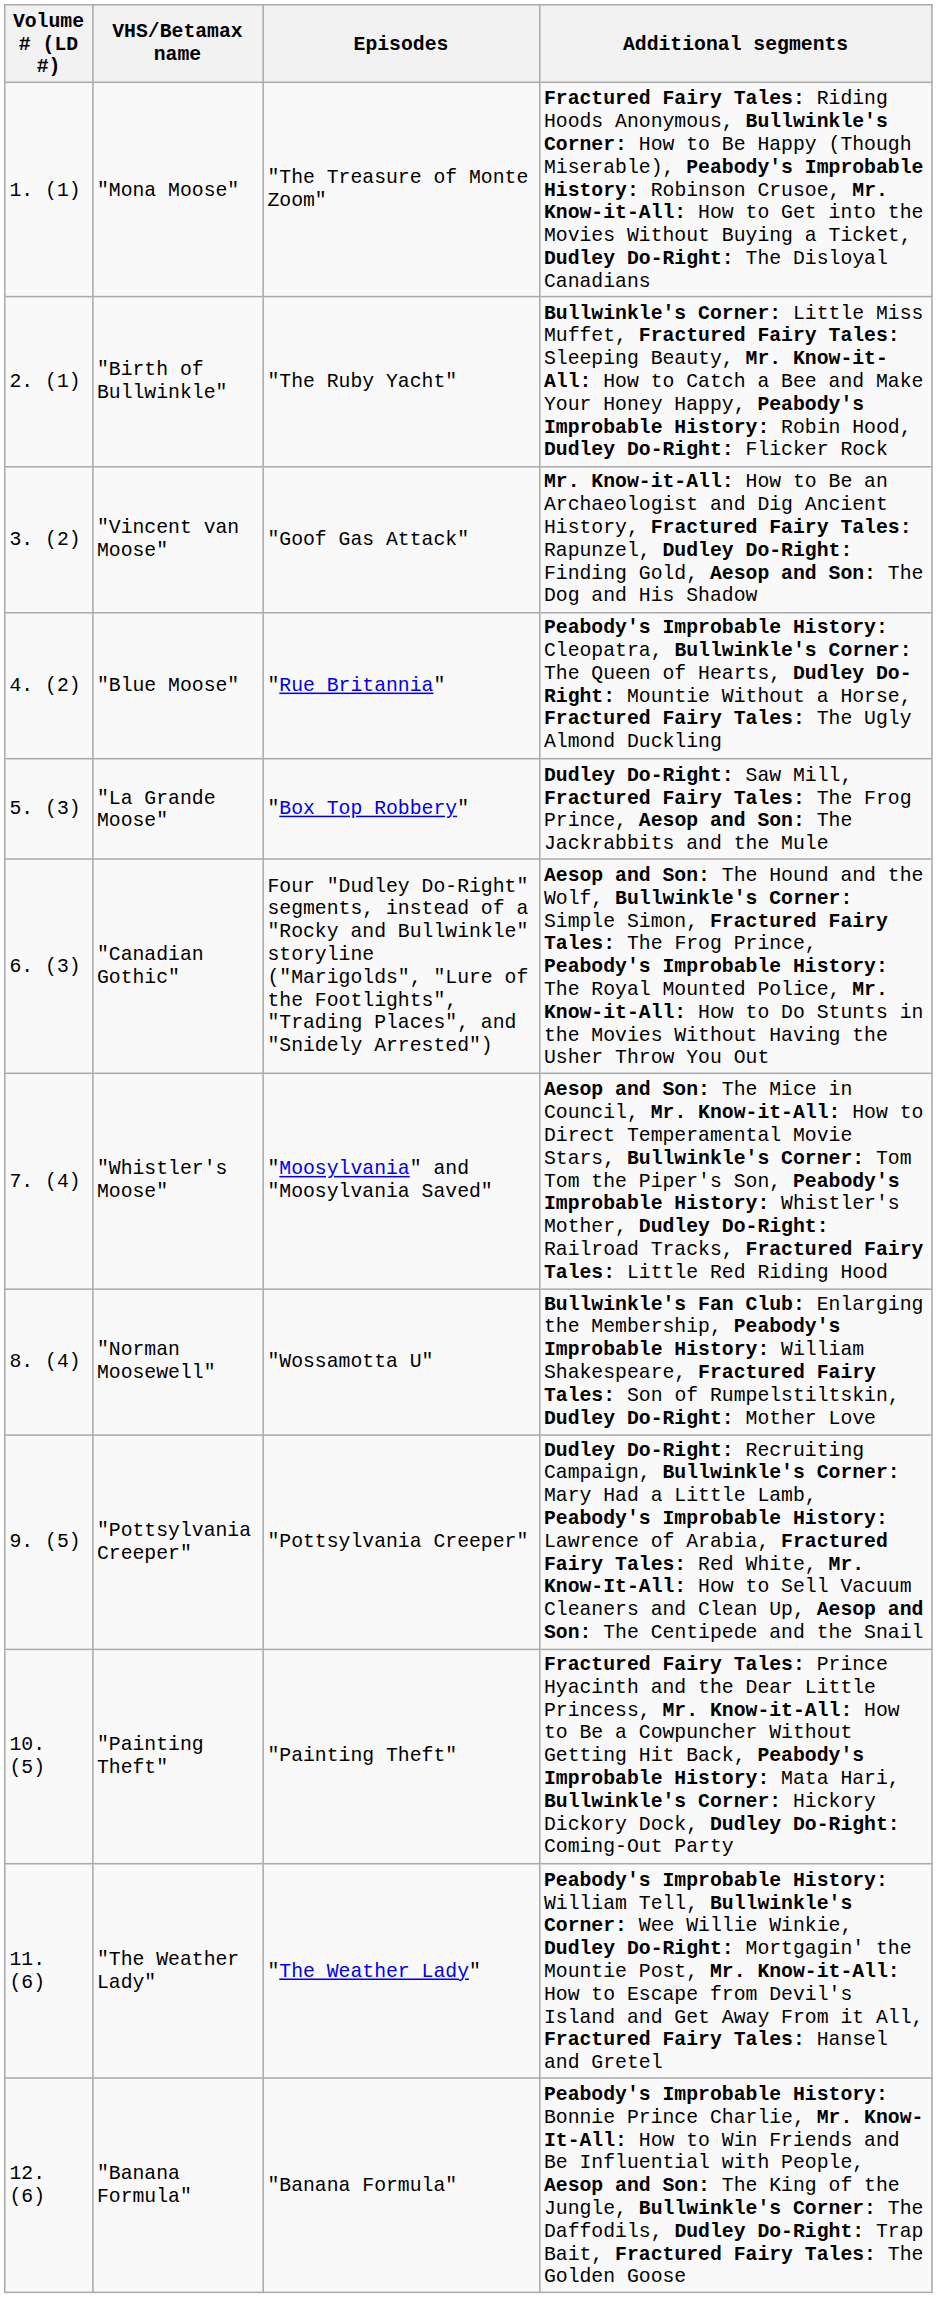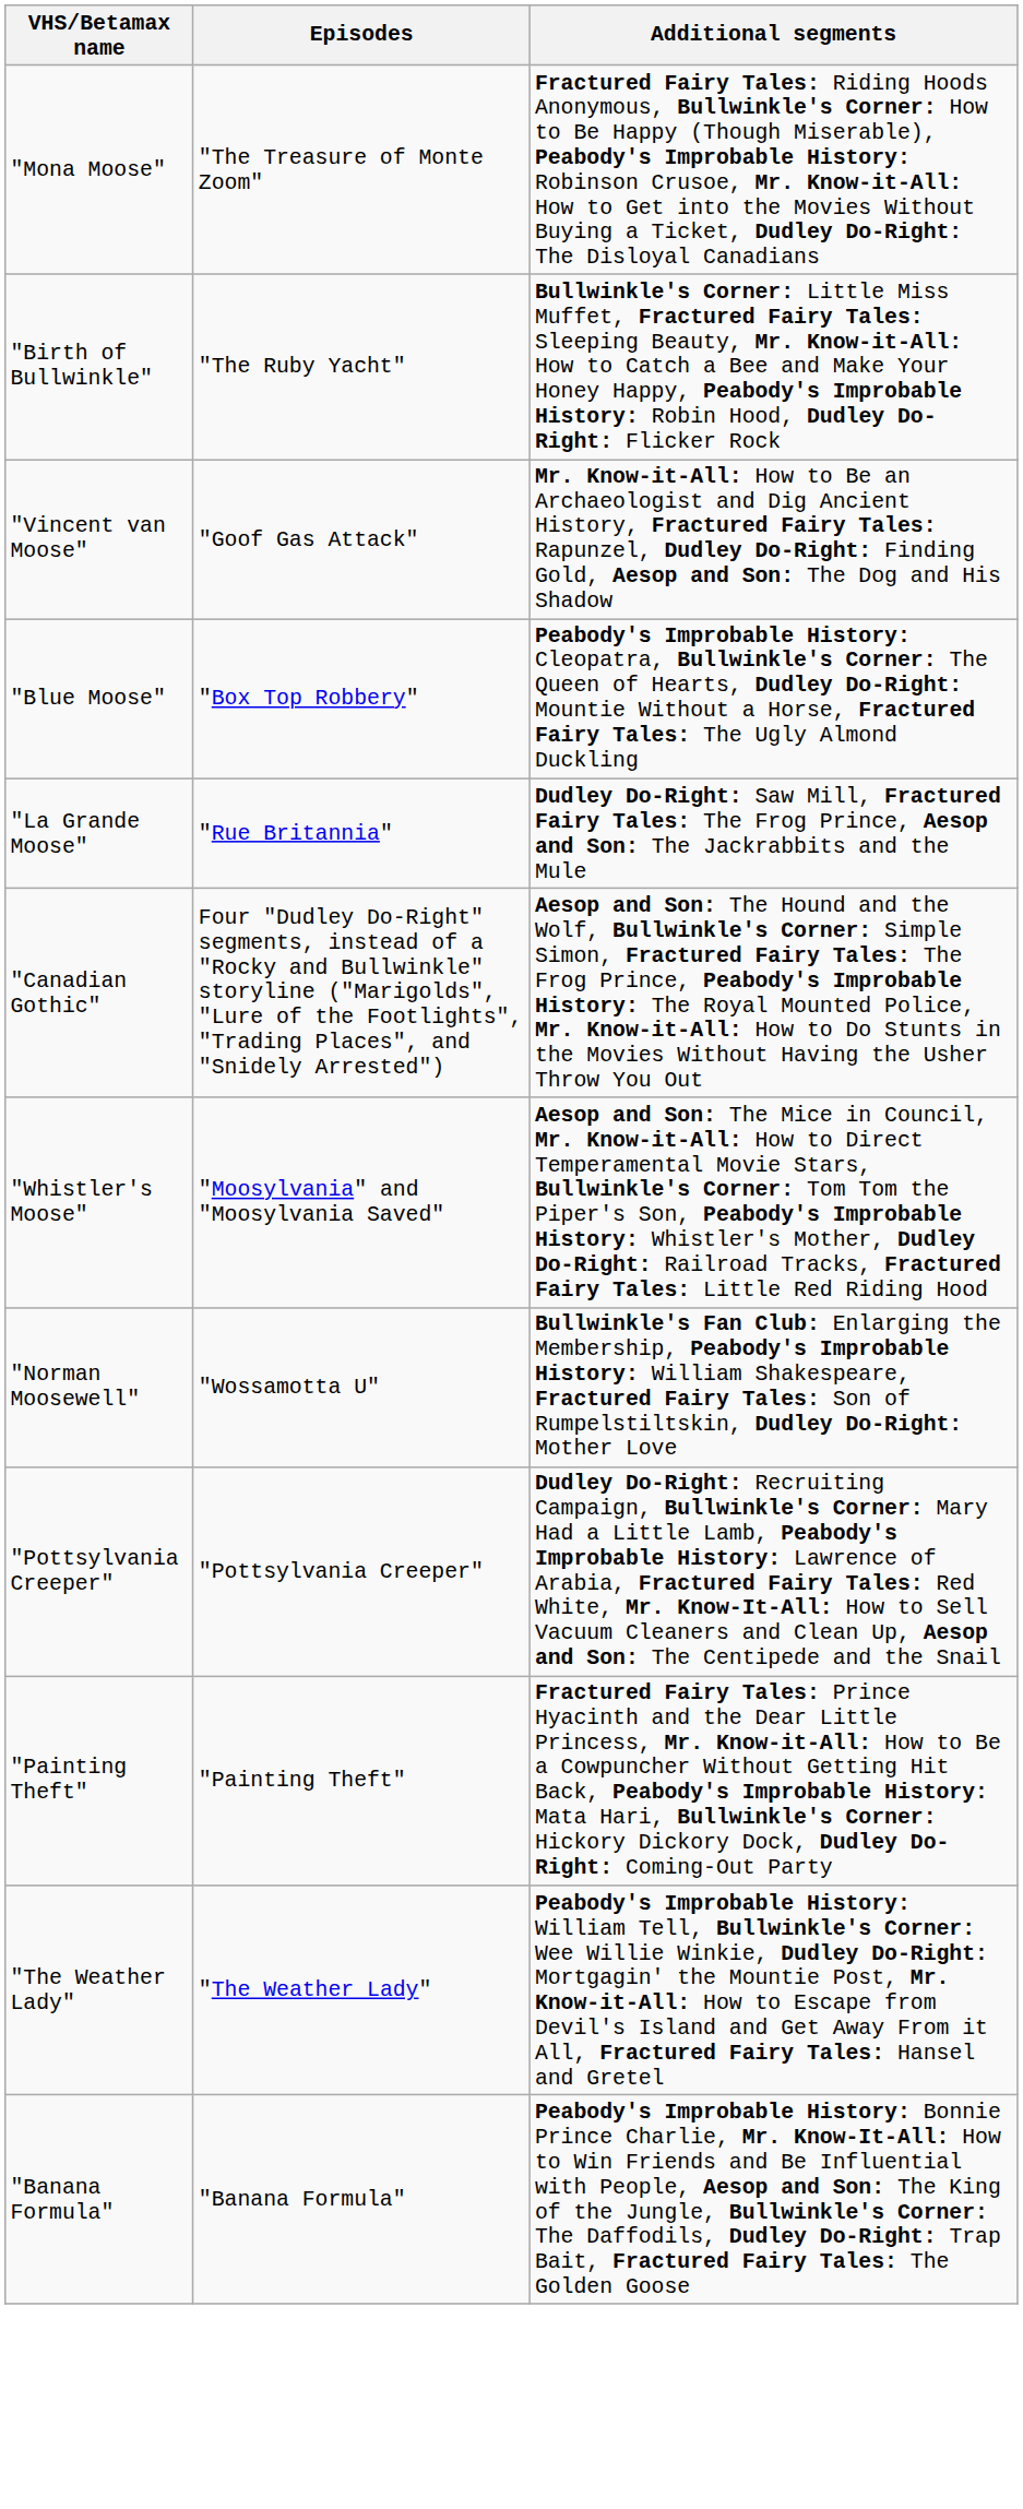- column: Volume # (LD #) | 1. (1) | 2. (1) | 3. (2) | 4. (2) | 5. (3) | 6. (3) | 7. (4) | 8. (4) | 9. (5) | 10. (5) | 11. (6) | 12. (6)
"Blue Moose" | Episodes: "Rue Britannia" -> "Box Top Robbery"
"La Grande Moose" | Episodes: "Box Top Robbery" -> "Rue Britannia"
